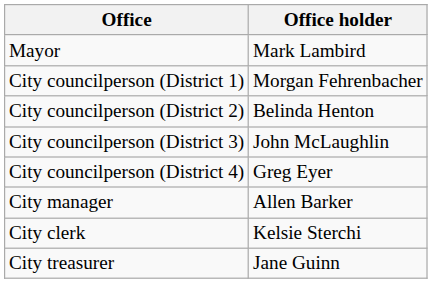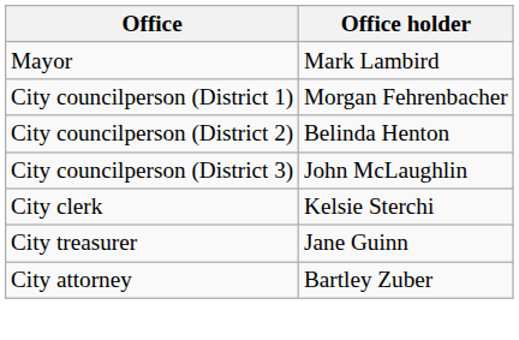- row: City councilperson (District 4) | Greg Eyer
- row: City manager | Allen Barker
+ row: City attorney | Bartley Zuber
